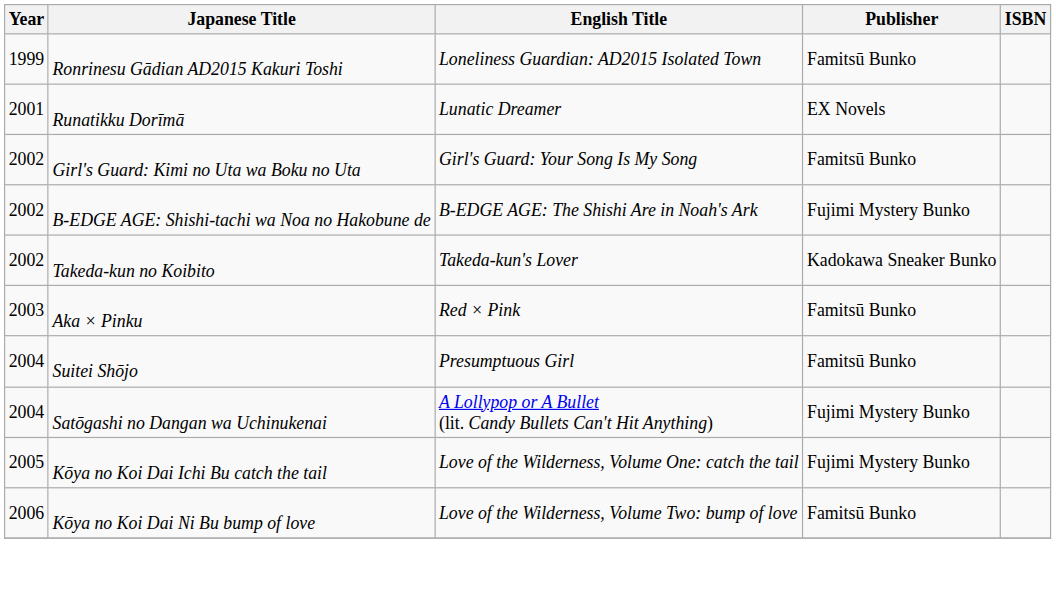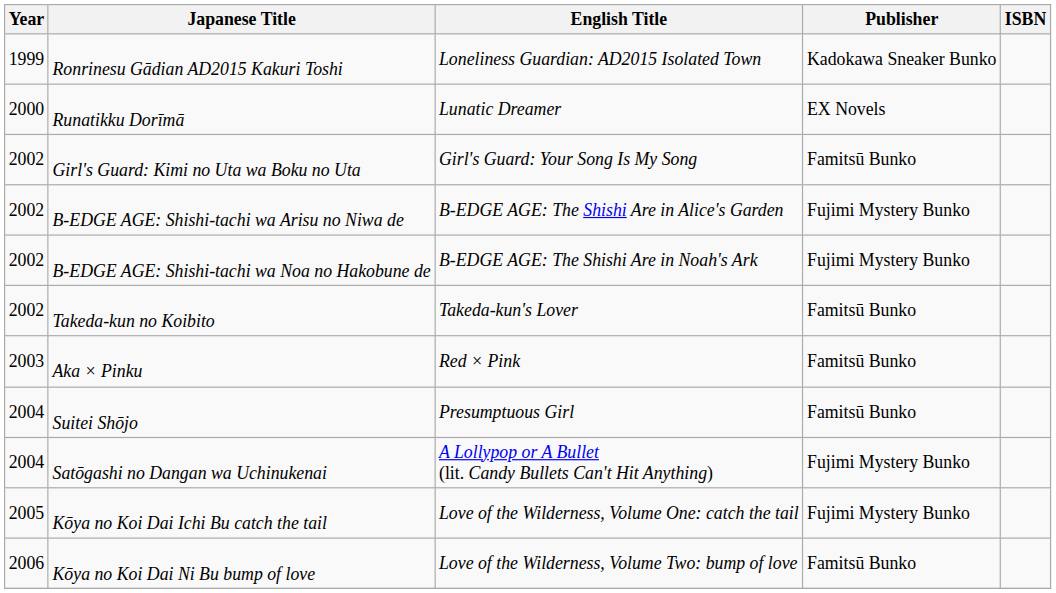Ronrinesu Gādian AD2015 Kakuri Toshi | Publisher: Famitsū Bunko -> Kadokawa Sneaker Bunko
Runatikku Dorīmā | Year: 2001 -> 2000
+ row: 2002 | B-EDGE AGE: Shishi-tachi wa Arisu no Niwa de | B-EDGE AGE: The Shishi Are in Alice's Garden | Fujimi Mystery Bunko
Takeda-kun no Koibito | Publisher: Kadokawa Sneaker Bunko -> Famitsū Bunko
